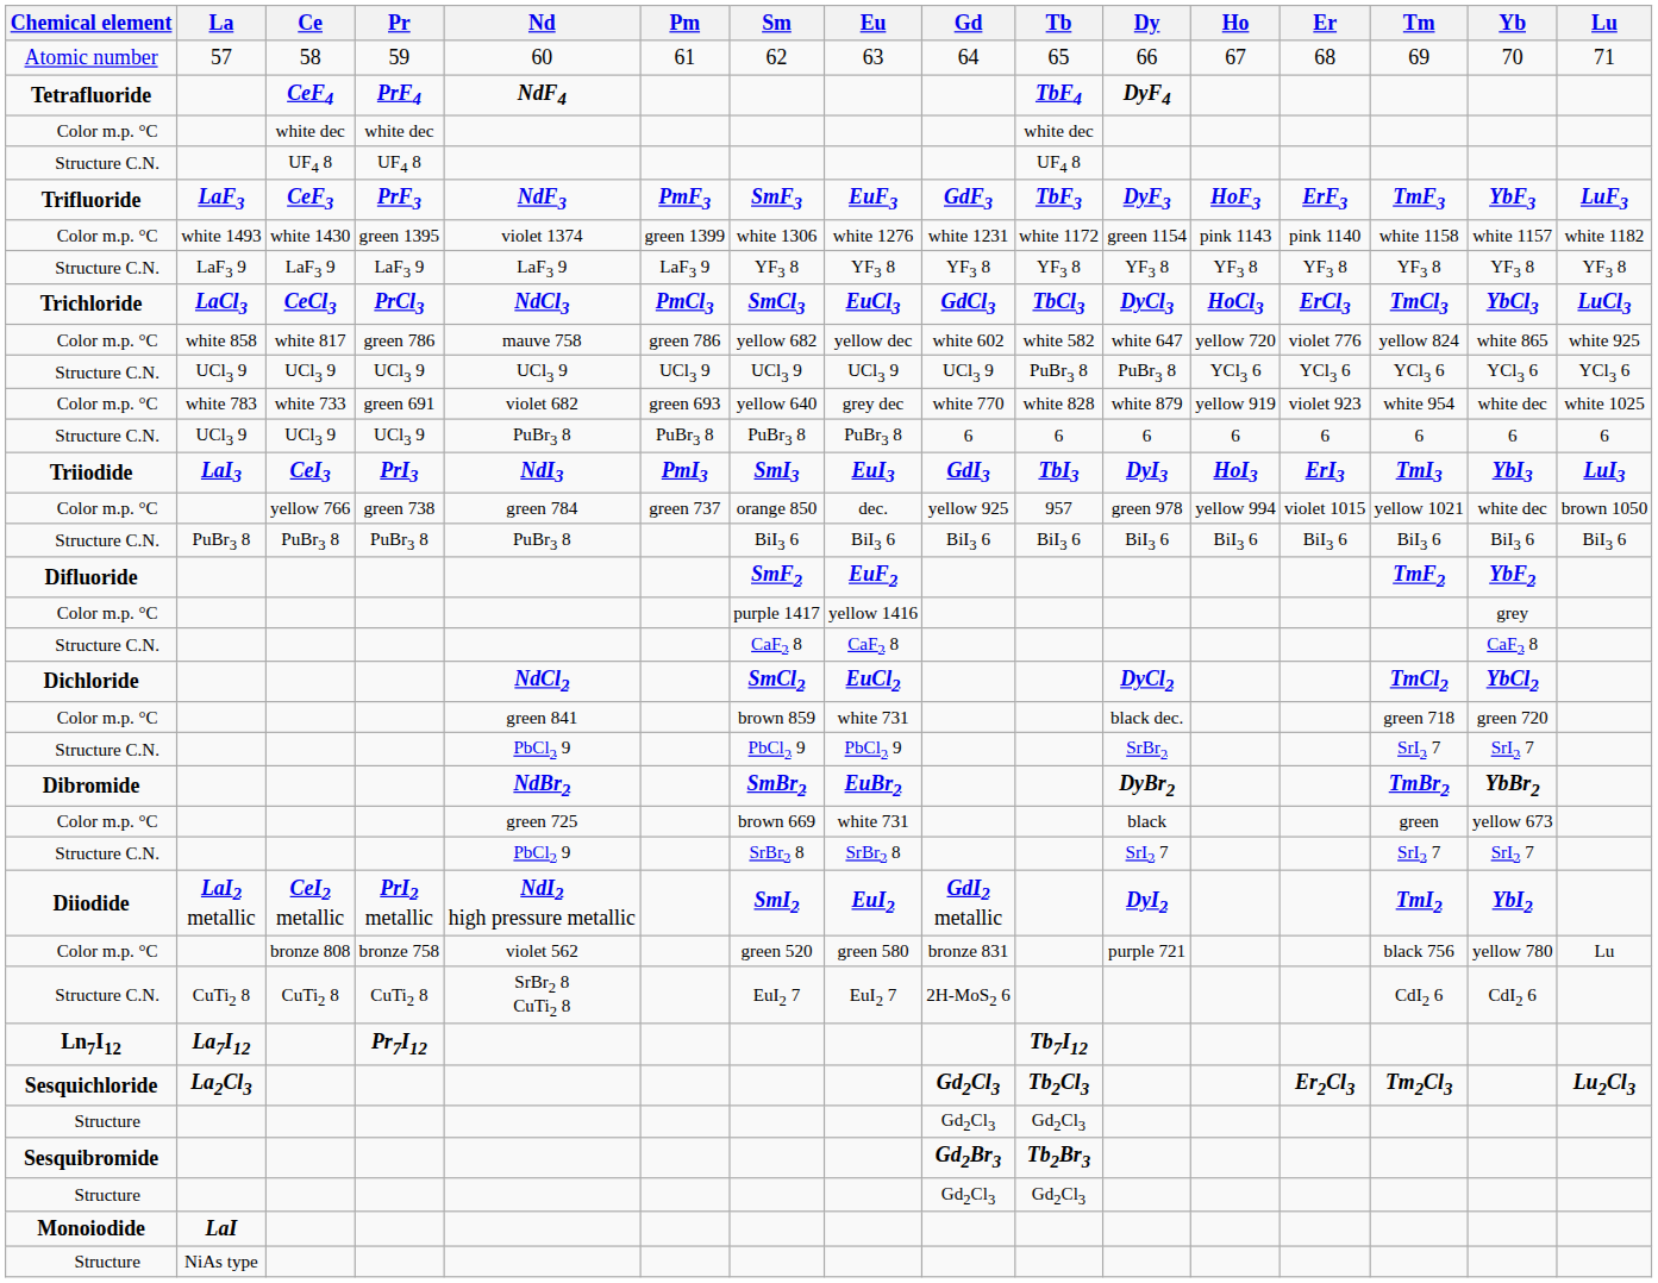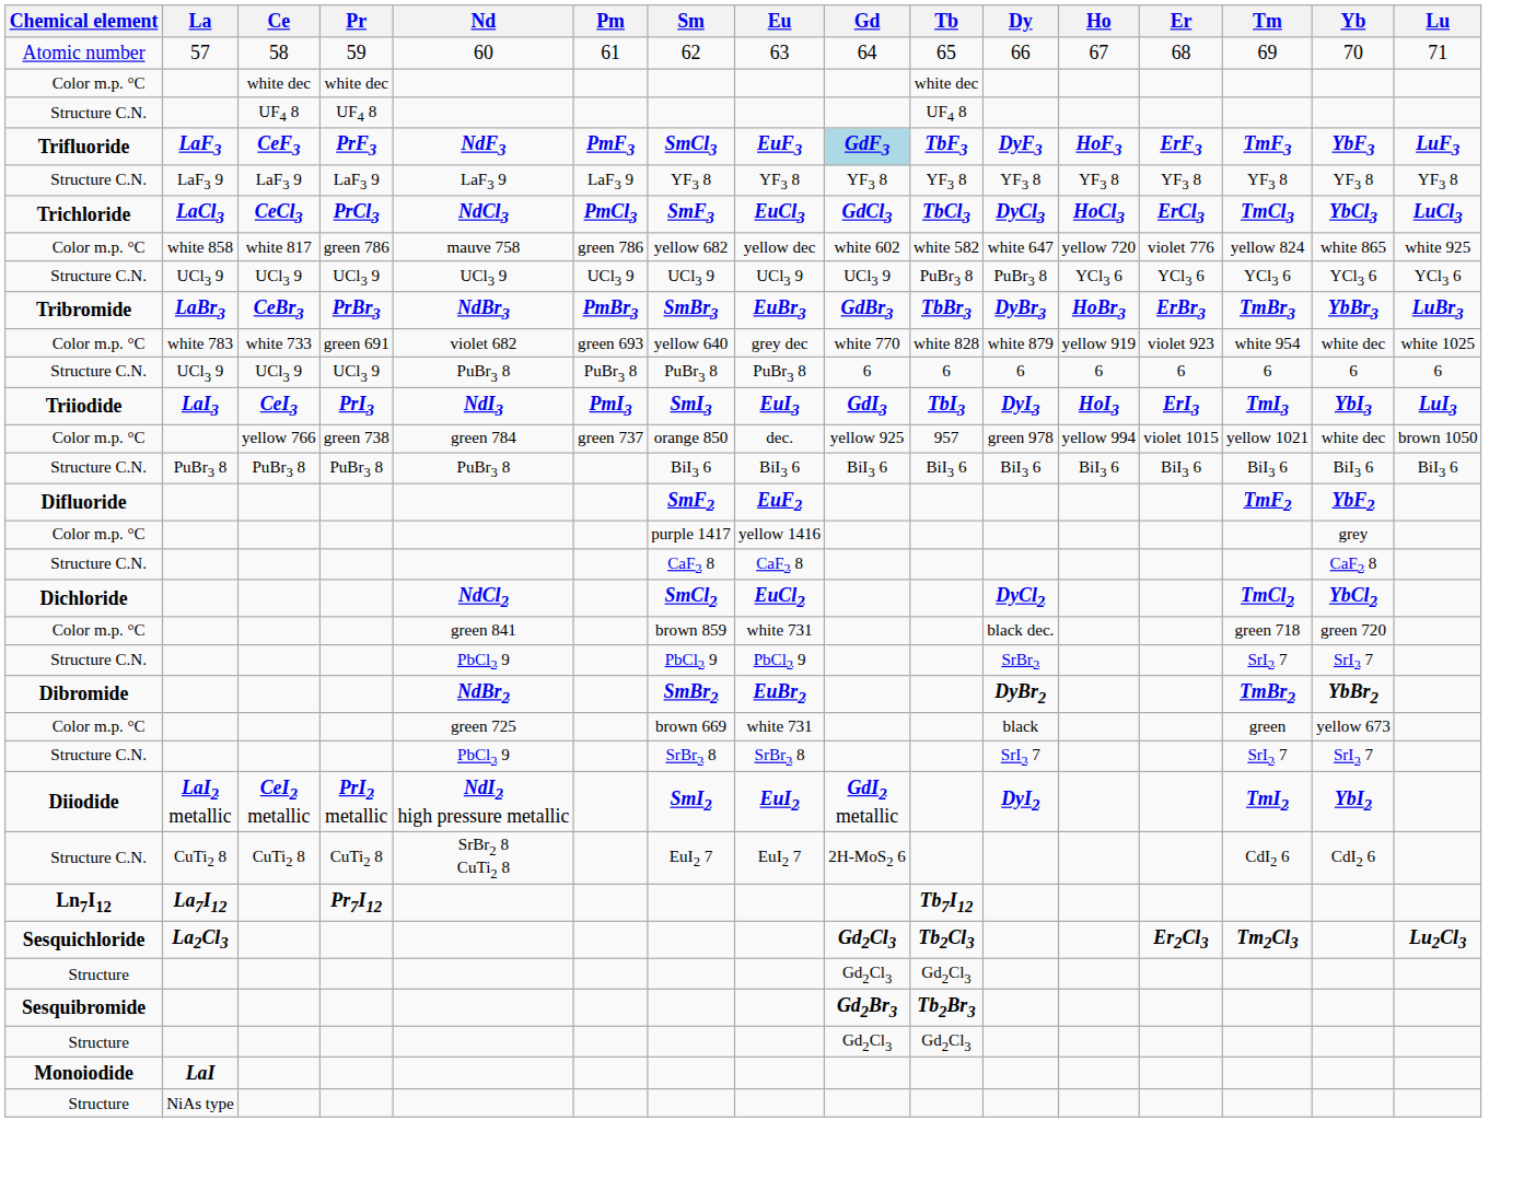- row: Tetrafluoride | CeF4 | PrF4 | NdF4 | TbF4 | DyF4
PrF3 | Sm: SmF3 -> SmCl3
PrF3 | Gd: no background -> lightblue background
- row: Color m.p. °C | white 1493 | white 1430 | green 1395 | violet 1374 | green 1399 | white 1306 | white 1276 | white 1231 | white 1172 | green 1154 | pink 1143 | pink 1140 | white 1158 | white 1157 | white 1182
PrCl3 | Sm: SmCl3 -> SmF3
+ row: Tribromide | LaBr3 | CeBr3 | PrBr3 | NdBr3 | PmBr3 | SmBr3 | EuBr3 | GdBr3 | TbBr3 | DyBr3 | HoBr3 | ErBr3 | TmBr3 | YbBr3 | LuBr3
- row: Color m.p. °C | bronze 808 | bronze 758 | violet 562 | green 520 | green 580 | bronze 831 | purple 721 | black 756 | yellow 780 | Lu
